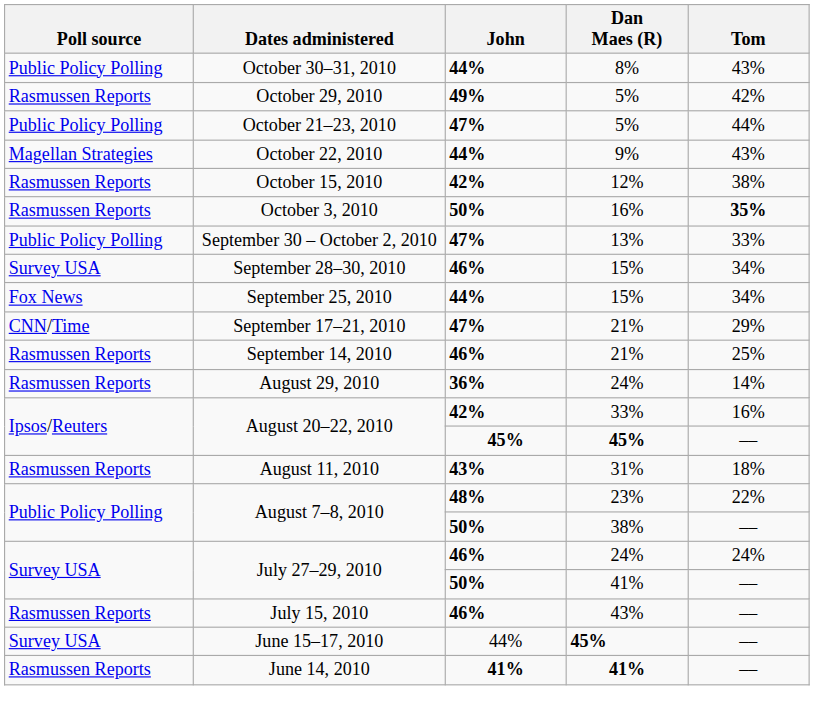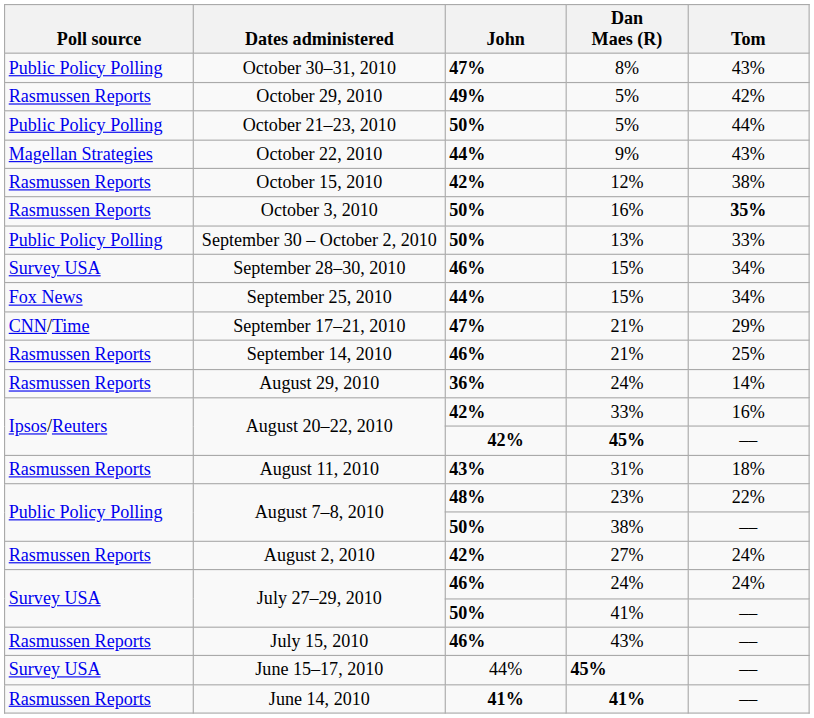October 30–31, 2010 | John: 44% -> 47%
October 21–23, 2010 | John: 47% -> 50%
September 30 – October 2, 2010 | John: 47% -> 50%
August 20–22, 2010 / 45% | John: 45% -> 42%
+ row: Rasmussen Reports | August 2, 2010 | 42% | 27% | 24%
